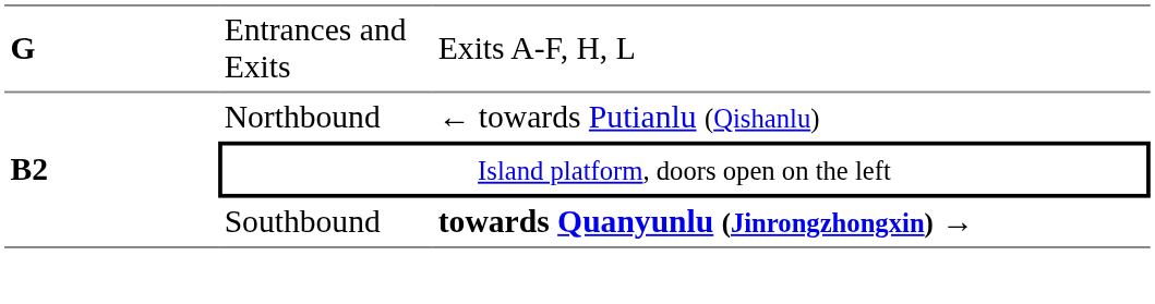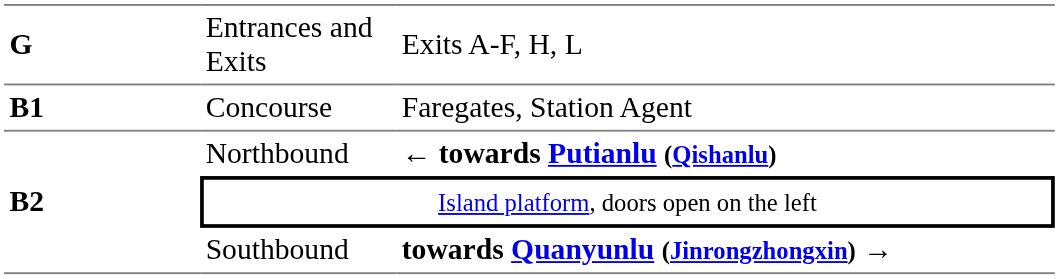+ row: B1 | Concourse | Faregates, Station Agent
Northbound | column 3: normal -> bold
